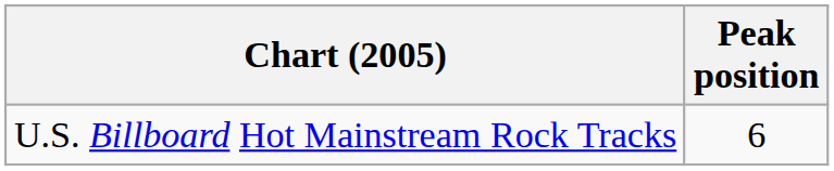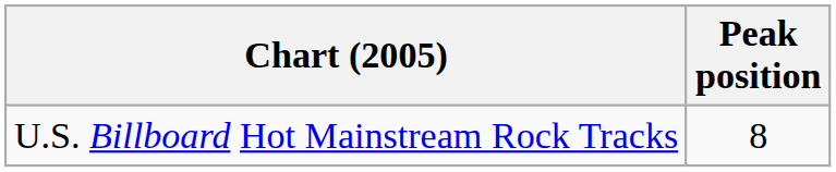U.S. Billboard Hot Mainstream Rock Tracks | Peak position: 6 -> 8
